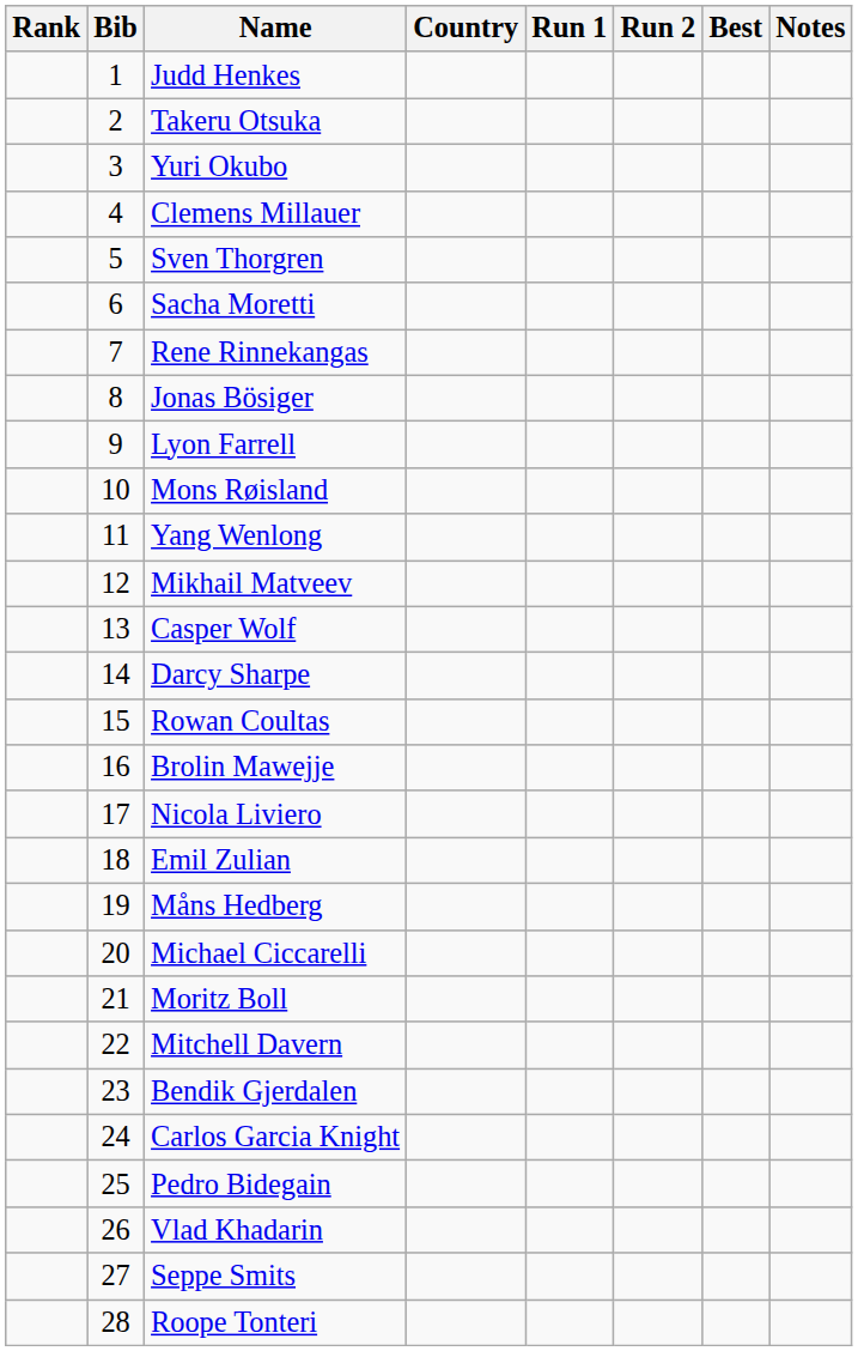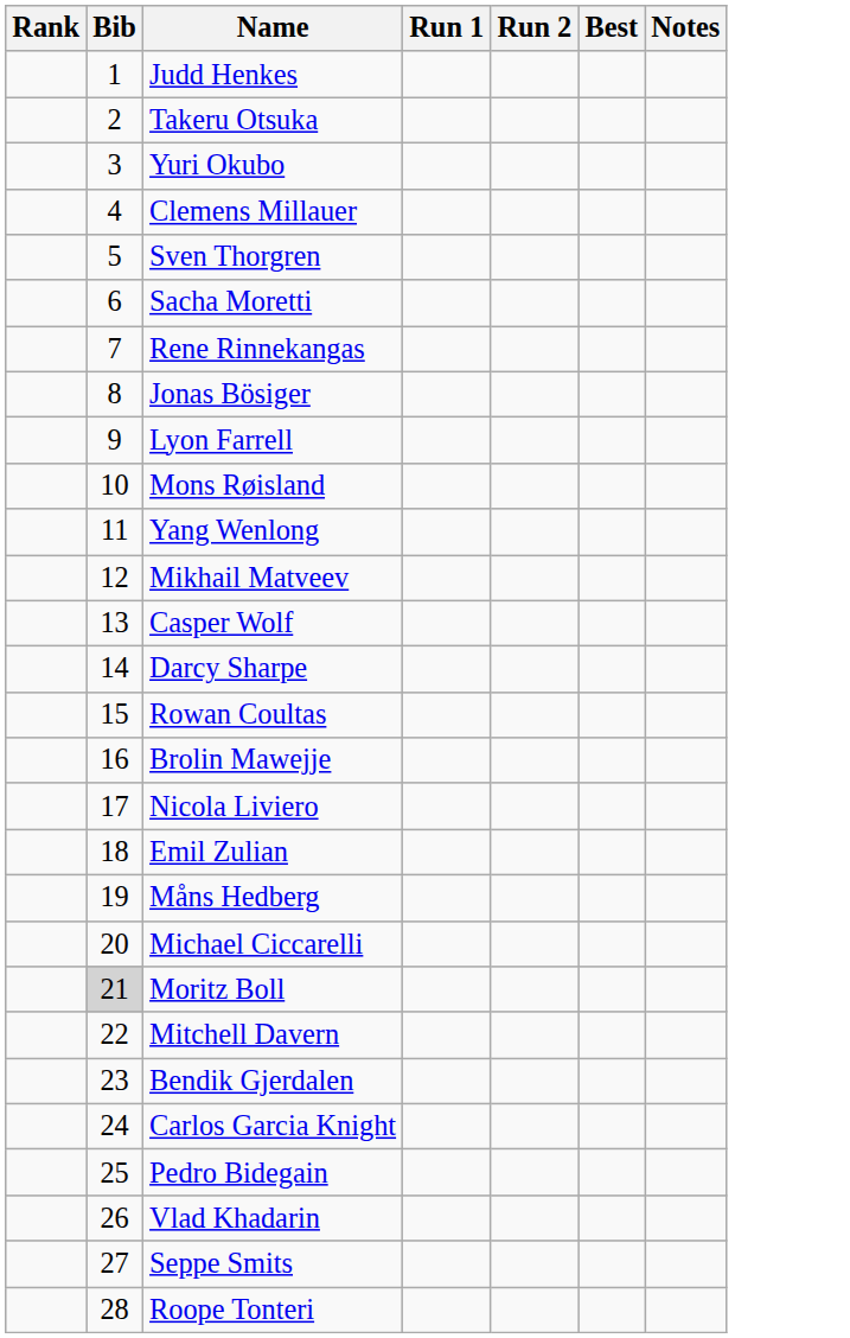- column: Country
Moritz Boll | Bib: no background -> lightgrey background
